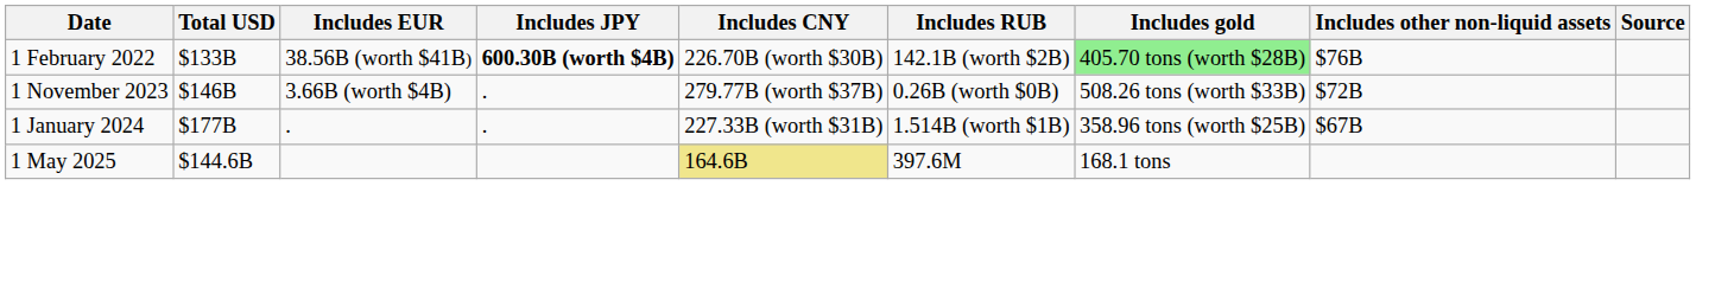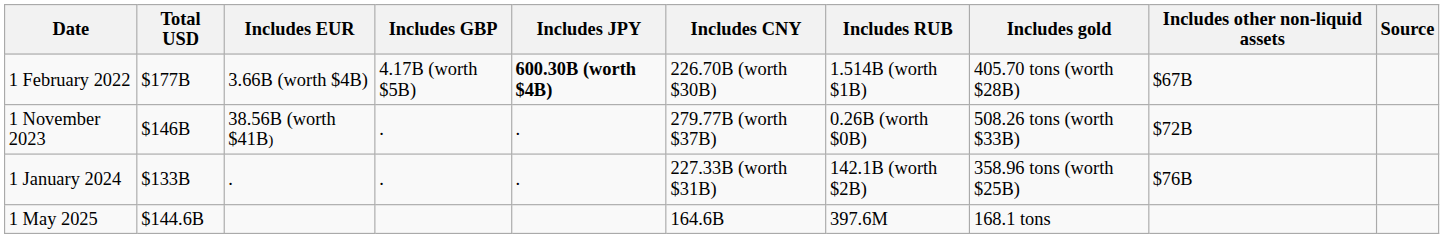+ column: Includes GBP | 4.17B (worth $5B) | . | .
1 February 2022 | Total USD: $133B -> $177B
1 February 2022 | Includes EUR: 38.56B (worth $41B) -> 3.66B (worth $4B)
1 February 2022 | Includes RUB: 142.1B (worth $2B) -> 1.514B (worth $1B)
1 February 2022 | Includes gold: lightgreen background -> no background
1 February 2022 | Includes other non-liquid assets: $76B -> $67B
1 November 2023 | Includes EUR: 3.66B (worth $4B) -> 38.56B (worth $41B)
1 January 2024 | Total USD: $177B -> $133B
1 January 2024 | Includes RUB: 1.514B (worth $1B) -> 142.1B (worth $2B)
1 January 2024 | Includes other non-liquid assets: $67B -> $76B
1 May 2025 | Includes CNY: khaki background -> no background
